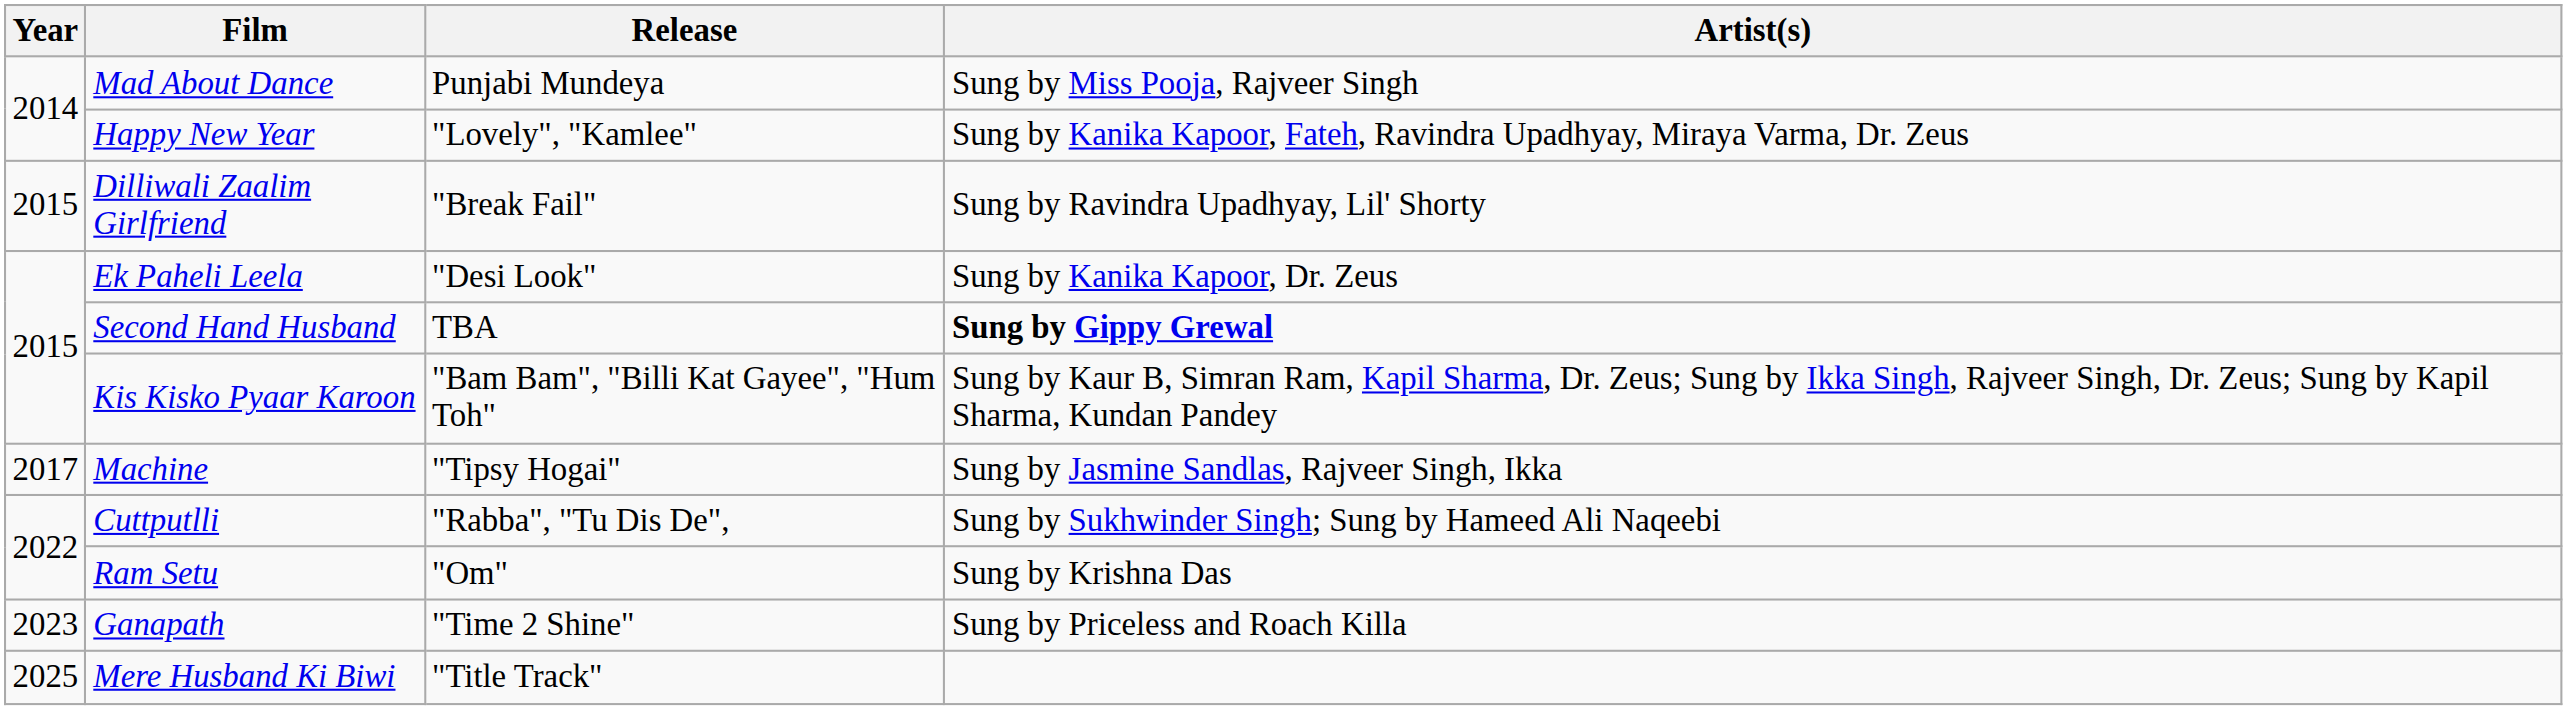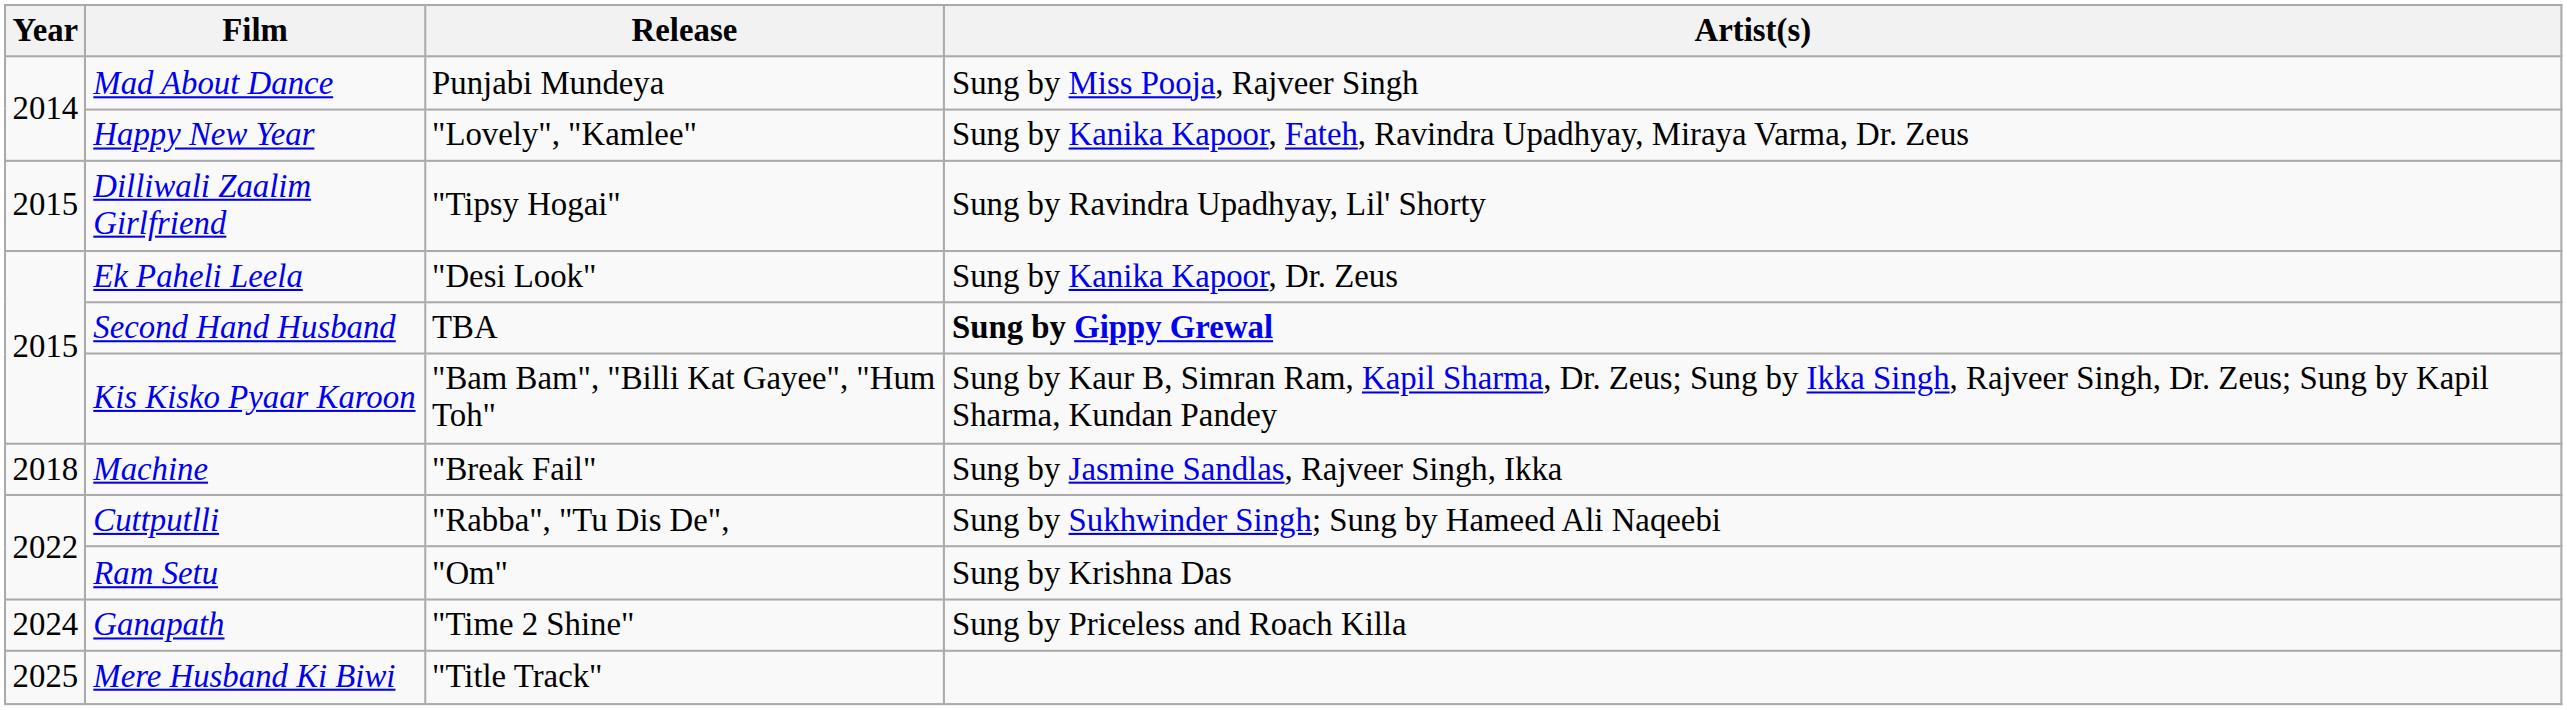Dilliwali Zaalim Girlfriend | Release: "Break Fail" -> "Tipsy Hogai"
Machine | Year: 2017 -> 2018
Machine | Release: "Tipsy Hogai" -> "Break Fail"
Ganapath | Year: 2023 -> 2024
